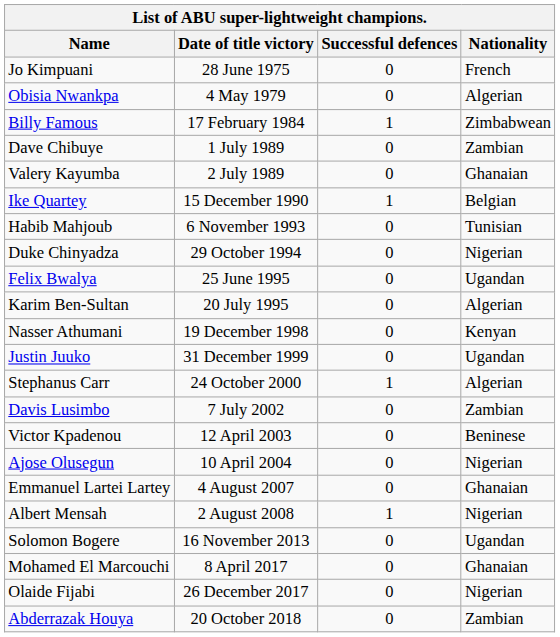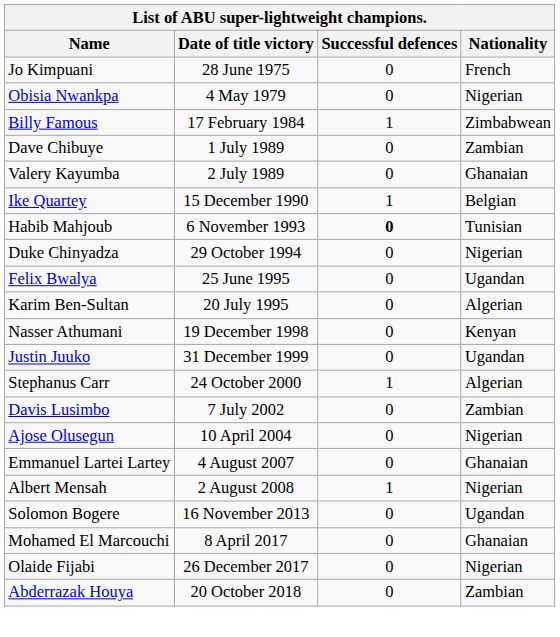Obisia Nwankpa | Nationality: Algerian -> Nigerian
Habib Mahjoub | Successful defences: normal -> bold
- row: Victor Kpadenou | 12 April 2003 | 0 | Beninese
